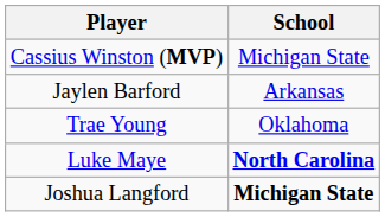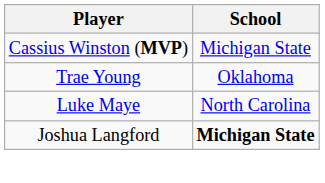- row: Jaylen Barford | Arkansas
Luke Maye | School: bold -> normal
